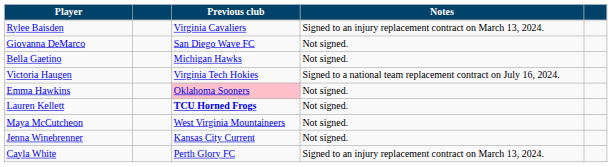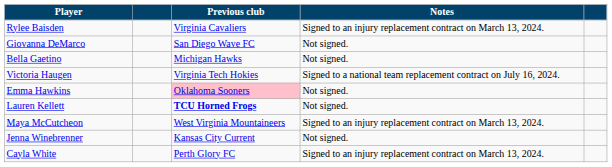Maya McCutcheon | Notes: Not signed. -> Signed to an injury replacement contract on March 13, 2024.
